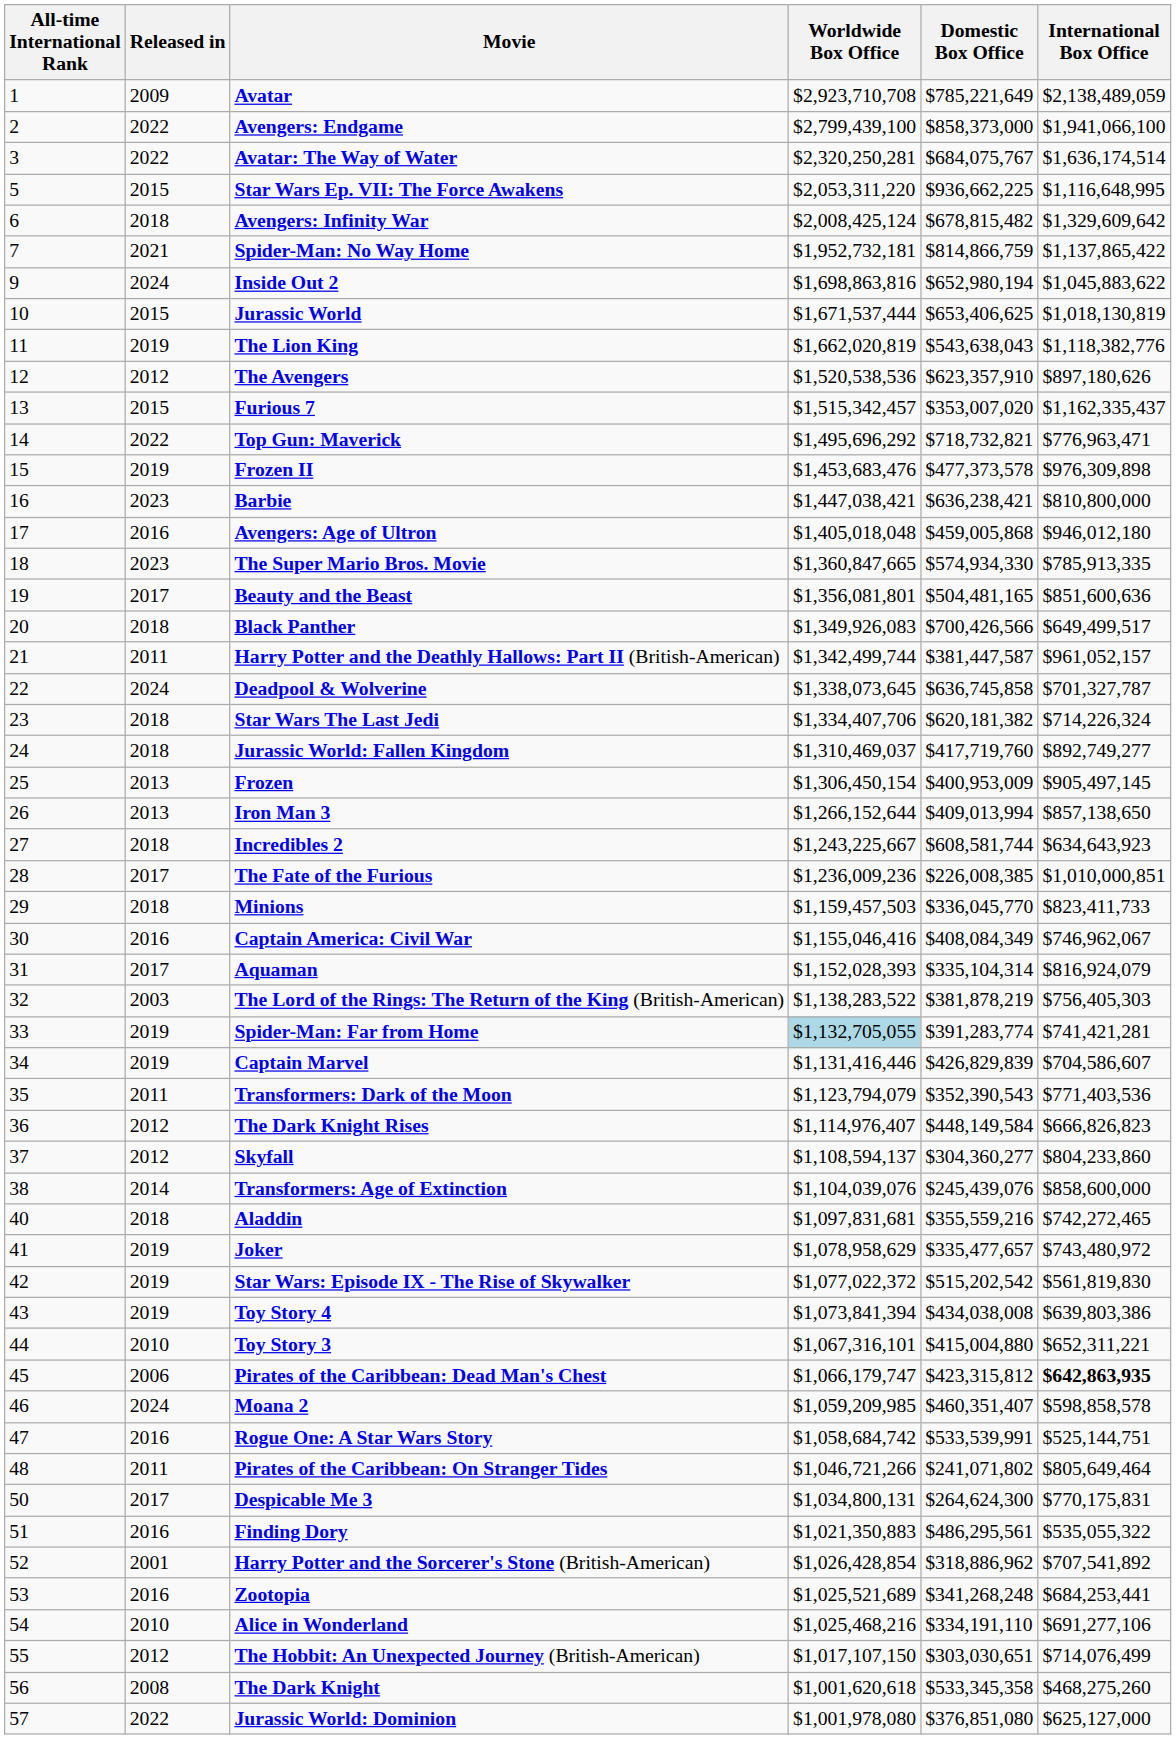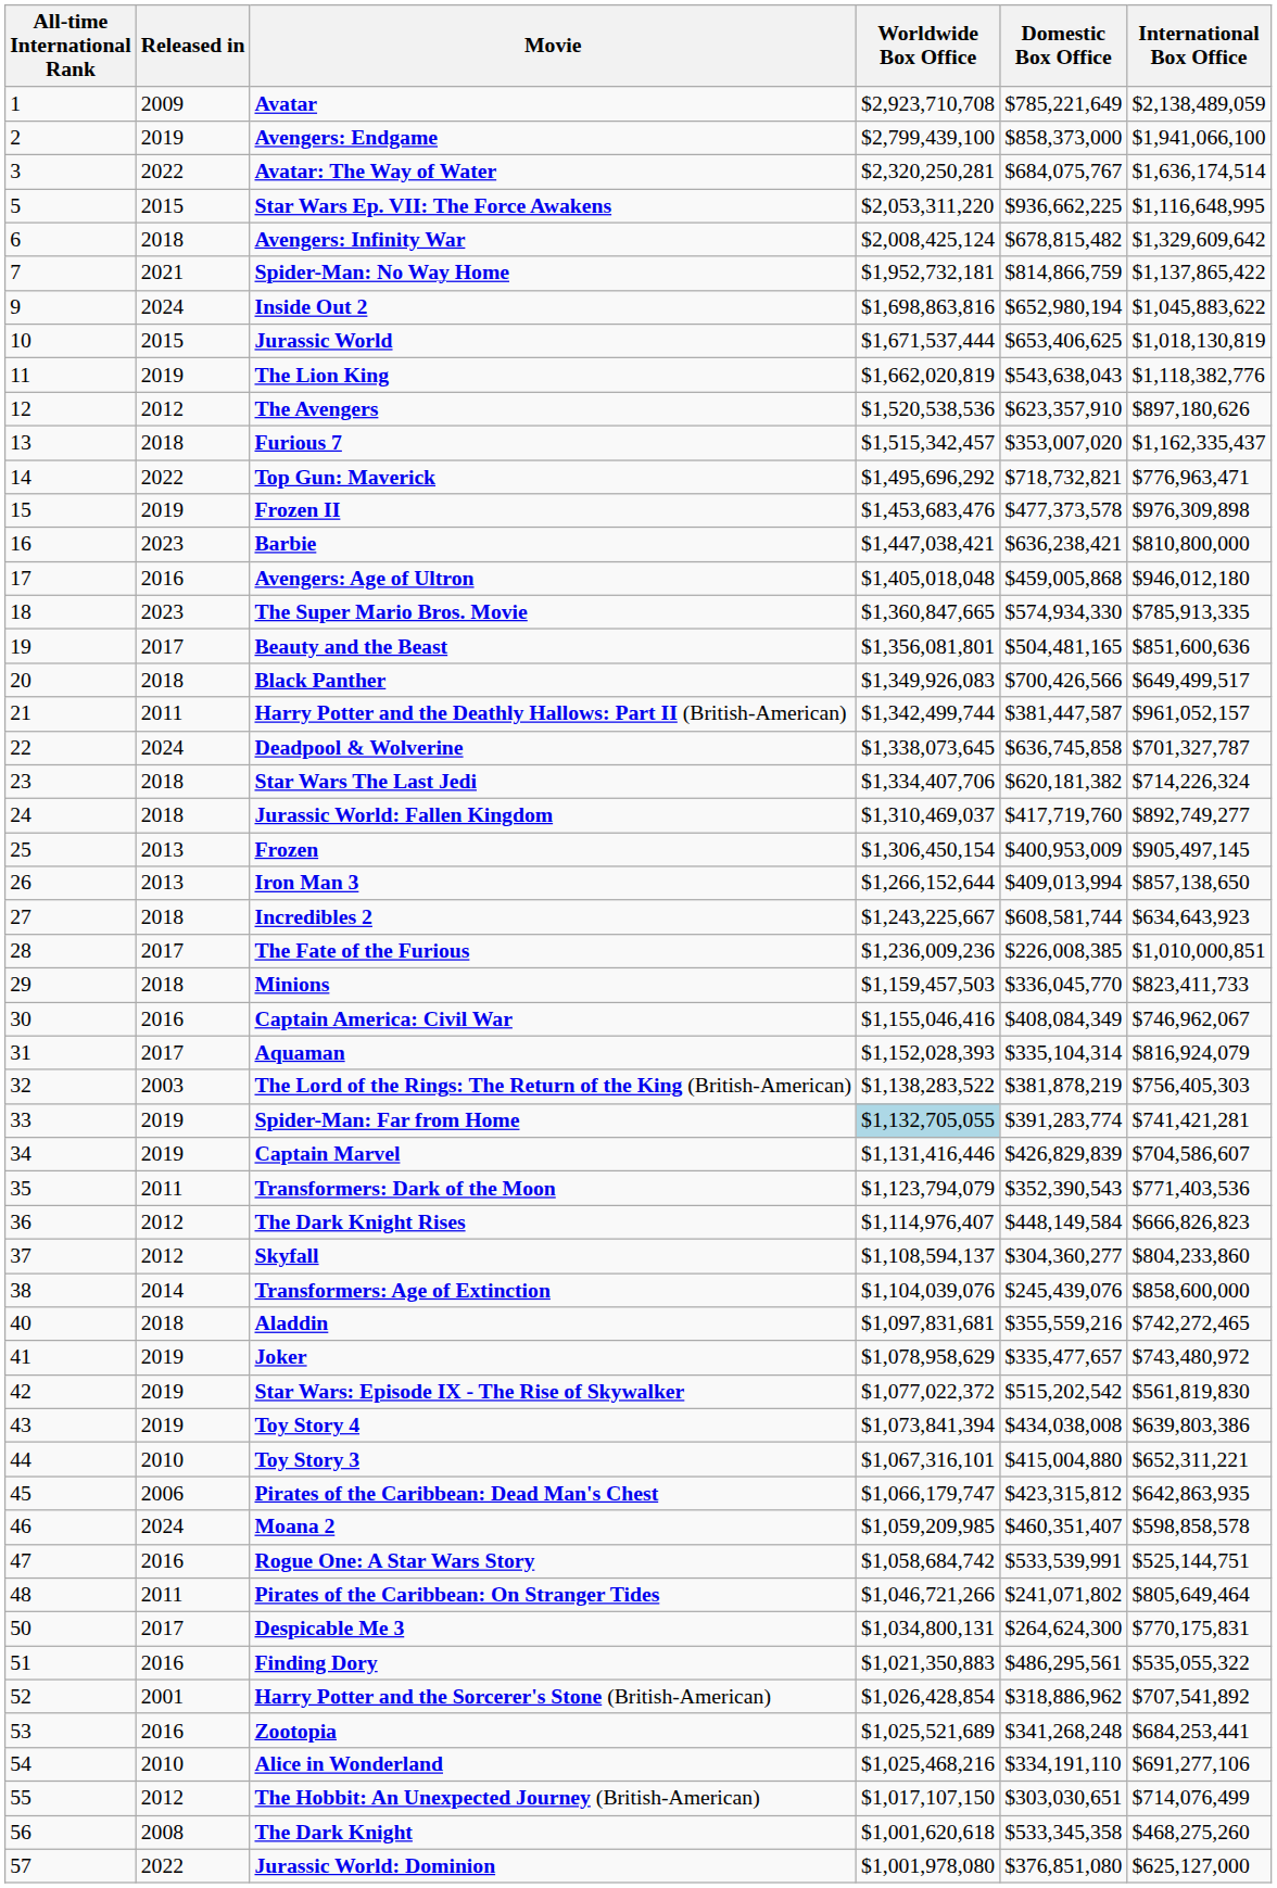Avengers: Endgame | Released in: 2022 -> 2019
Furious 7 | Released in: 2015 -> 2018
Pirates of the Caribbean: Dead Man's Chest | International Box Office: bold -> normal
